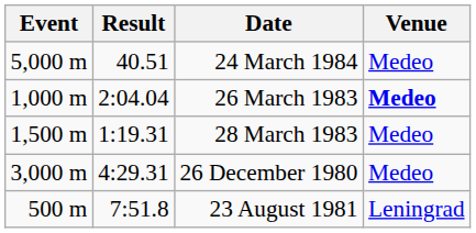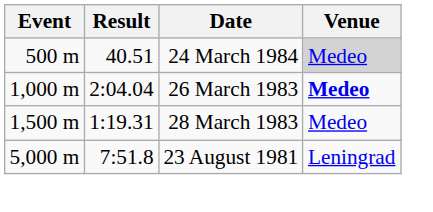24 March 1984 | Event: 5,000 m -> 500 m
24 March 1984 | Venue: no background -> lightgrey background
- row: 3,000 m | 4:29.31 | 26 December 1980 | Medeo
23 August 1981 | Event: 500 m -> 5,000 m
